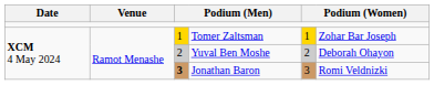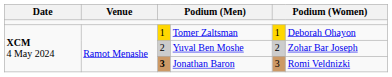Tomer Zaltsman | column 6: Zohar Bar Joseph -> Deborah Ohayon
Yuval Ben Moshe | column 6: Deborah Ohayon -> Zohar Bar Joseph
